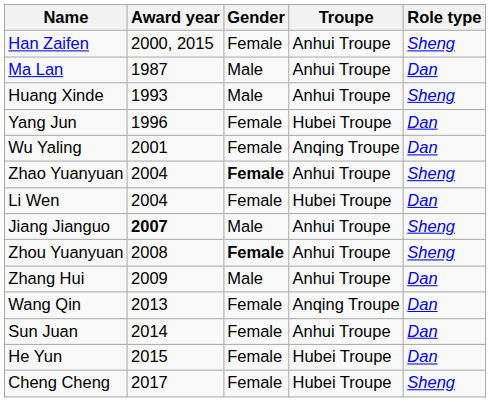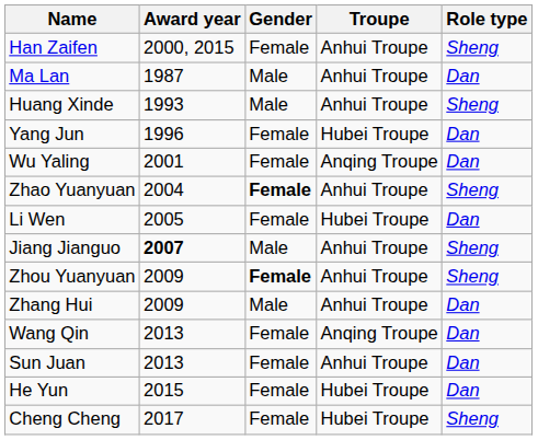Li Wen | Award year: 2004 -> 2005
Zhou Yuanyuan | Award year: 2008 -> 2009
Sun Juan | Award year: 2014 -> 2013
